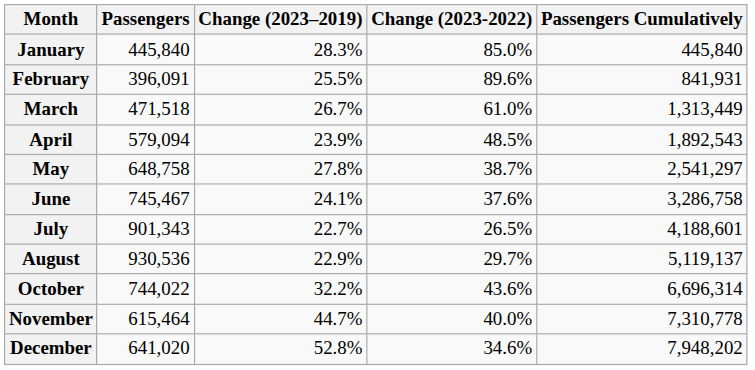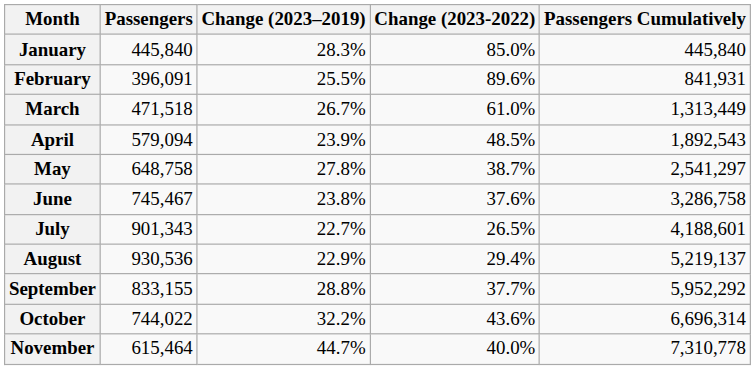June | Change (2023–2019): 24.1% -> 23.8%
August | Change (2023-2022): 29.7% -> 29.4%
August | Passengers Cumulatively: 5,119,137 -> 5,219,137
+ row: September | 833,155 | 28.8% | 37.7% | 5,952,292
- row: December | 641,020 | 52.8% | 34.6% | 7,948,202
